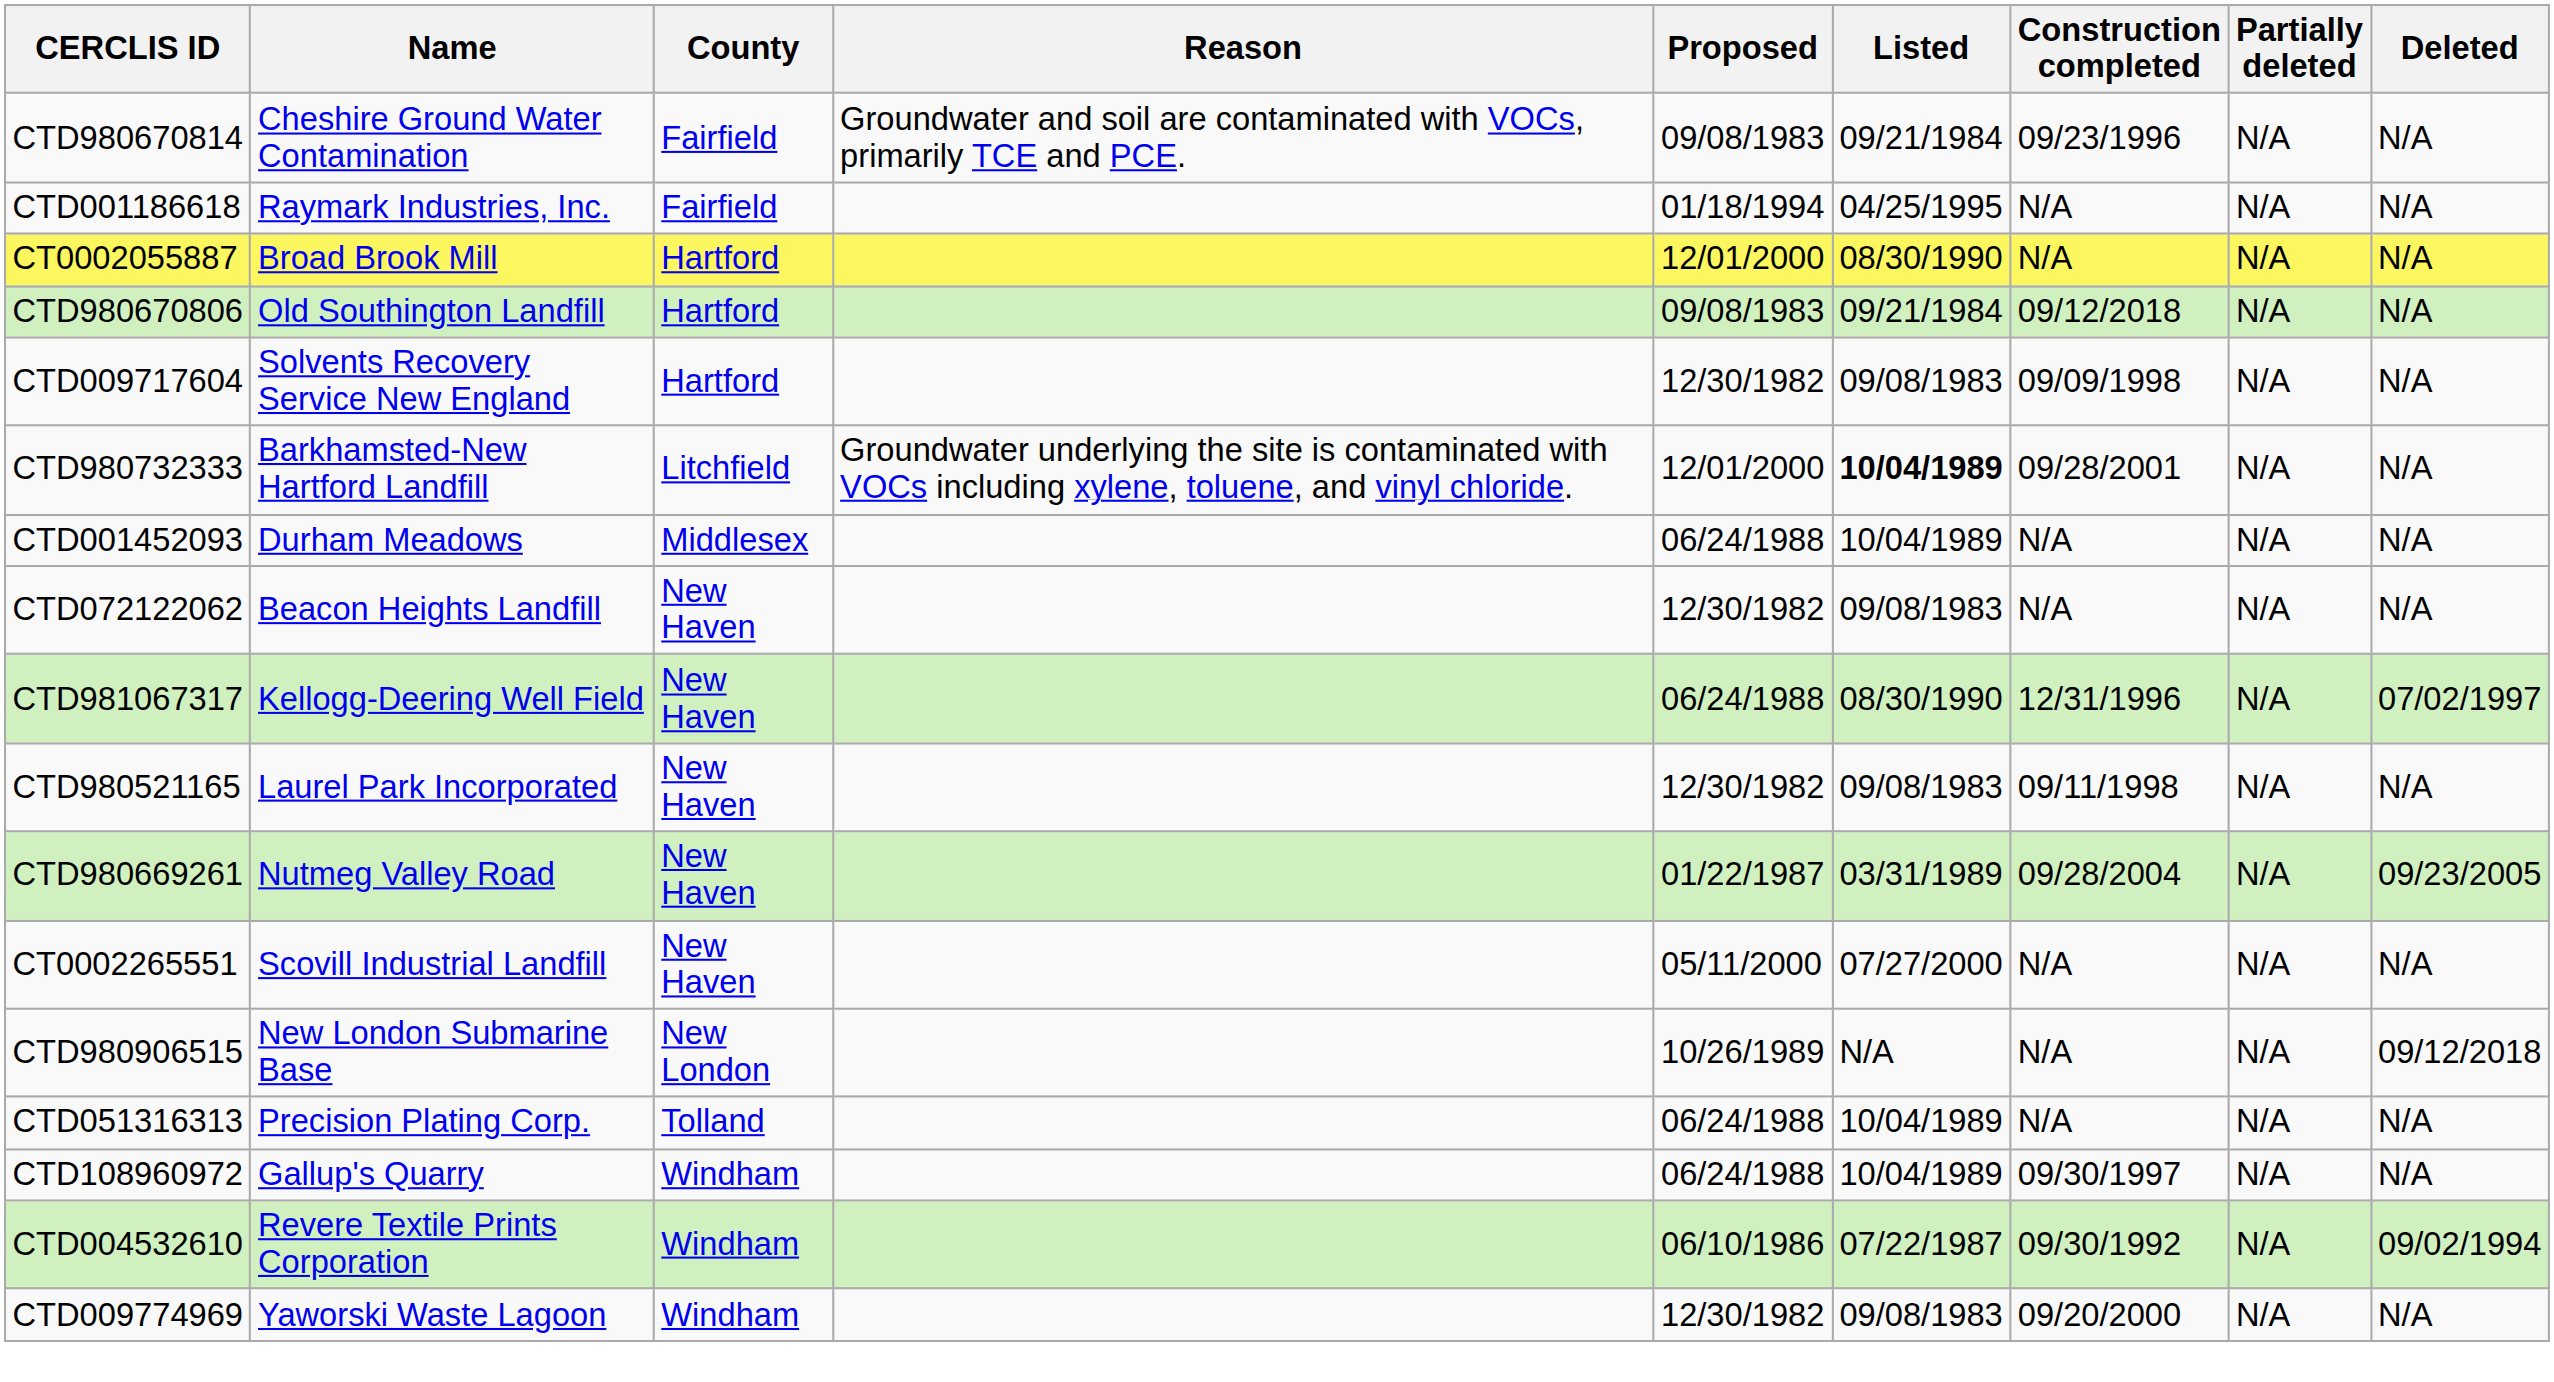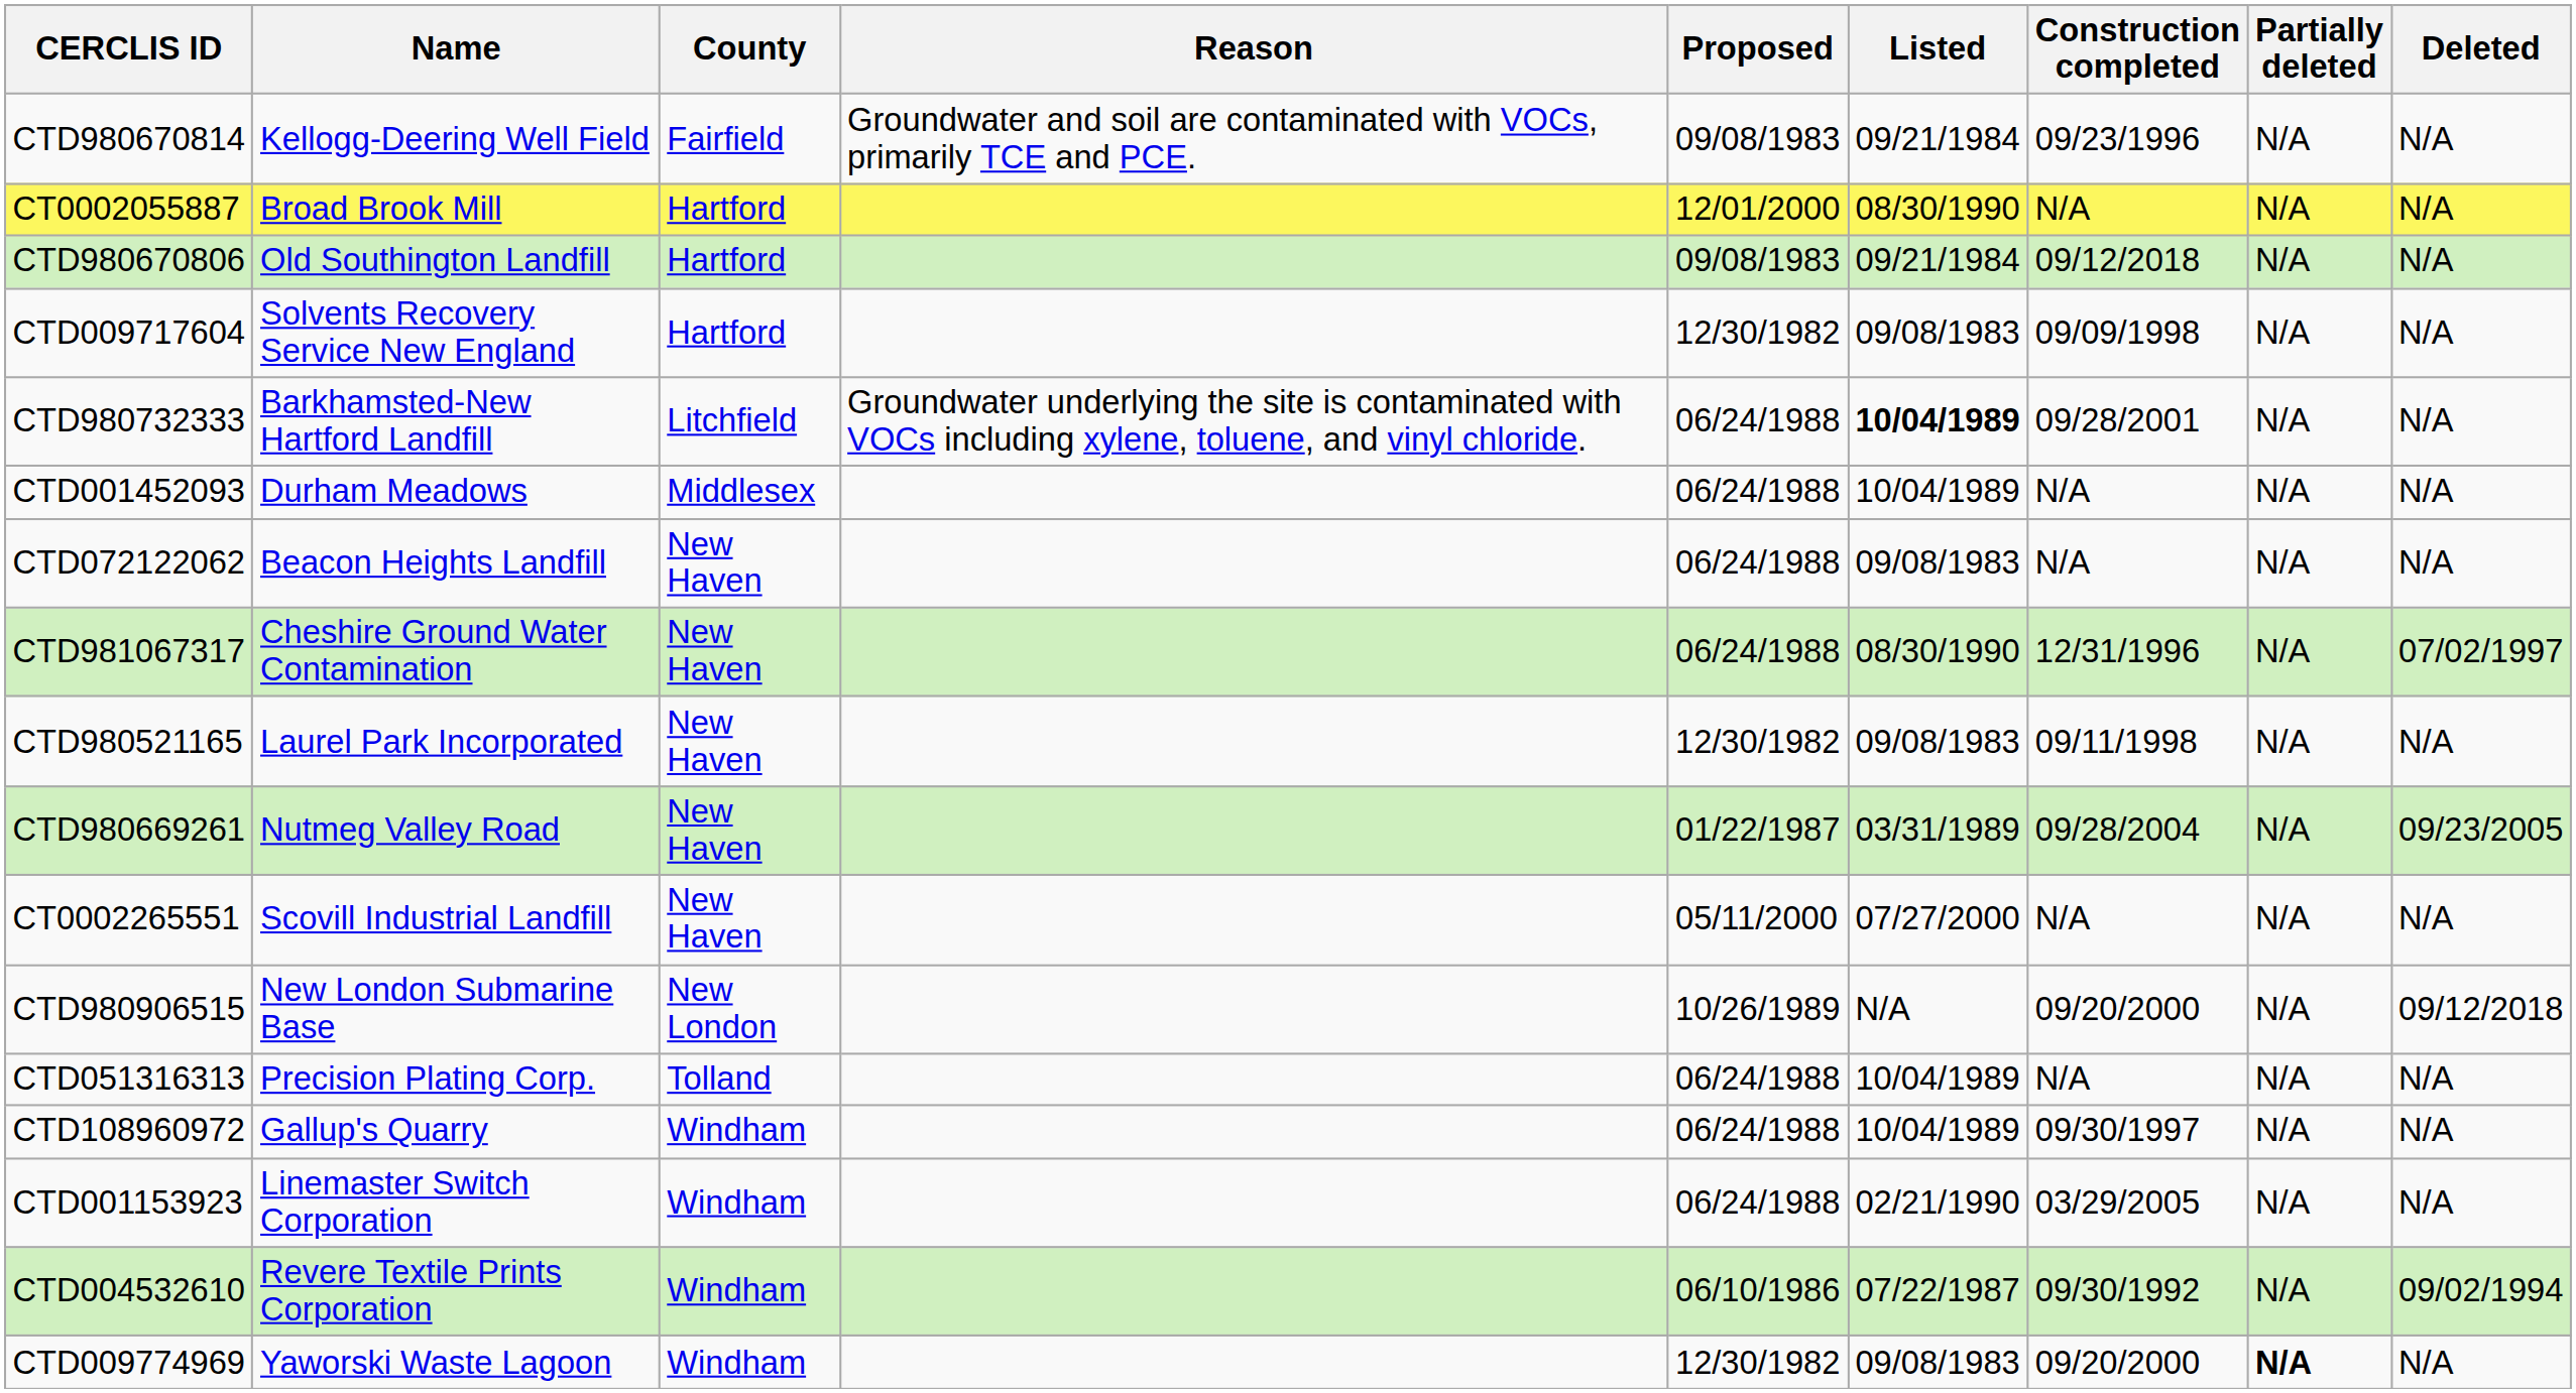CTD980670814 | Name: Cheshire Ground Water Contamination -> Kellogg-Deering Well Field
- row: CTD001186618 | Raymark Industries, Inc. | Fairfield | 01/18/1994 | 04/25/1995 | N/A | N/A | N/A
CTD980732333 | Proposed: 12/01/2000 -> 06/24/1988
CTD072122062 | Proposed: 12/30/1982 -> 06/24/1988
CTD981067317 | Name: Kellogg-Deering Well Field -> Cheshire Ground Water Contamination
CTD980906515 | Construction completed: N/A -> 09/20/2000
+ row: CTD001153923 | Linemaster Switch Corporation | Windham | 06/24/1988 | 02/21/1990 | 03/29/2005 | N/A | N/A
CTD009774969 | Partially deleted: normal -> bold
